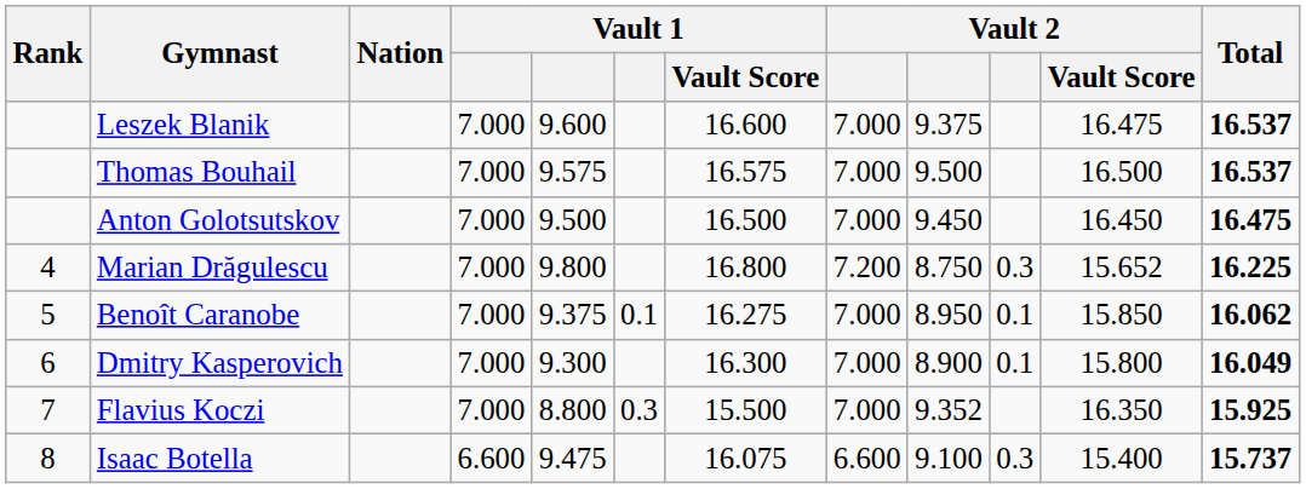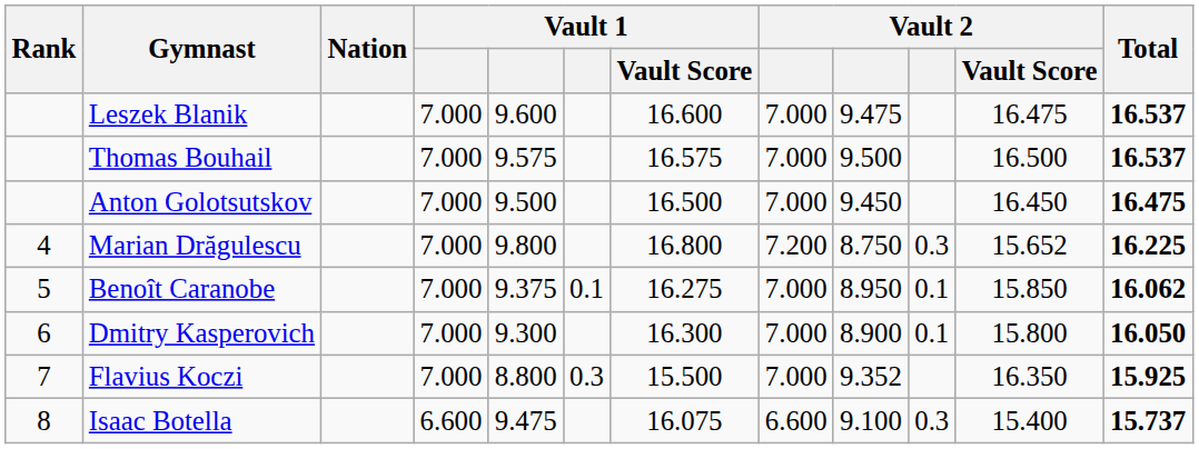Leszek Blanik | column 9: 9.375 -> 9.475
Dmitry Kasperovich | Total: 16.049 -> 16.050
